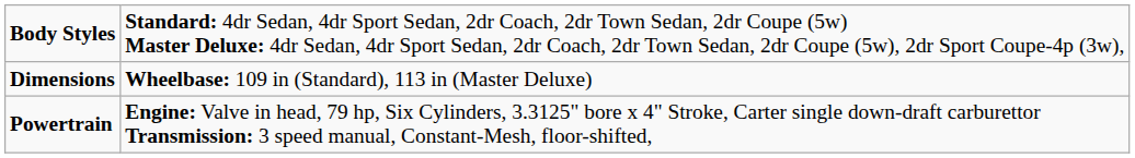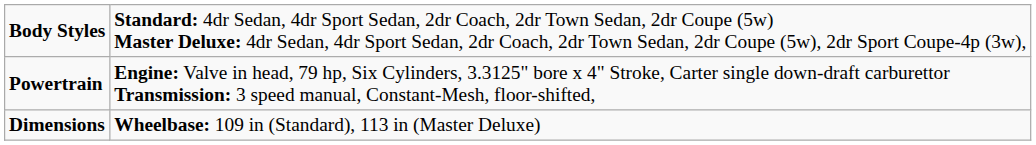rows swapped: Powertrain <-> Dimensions
